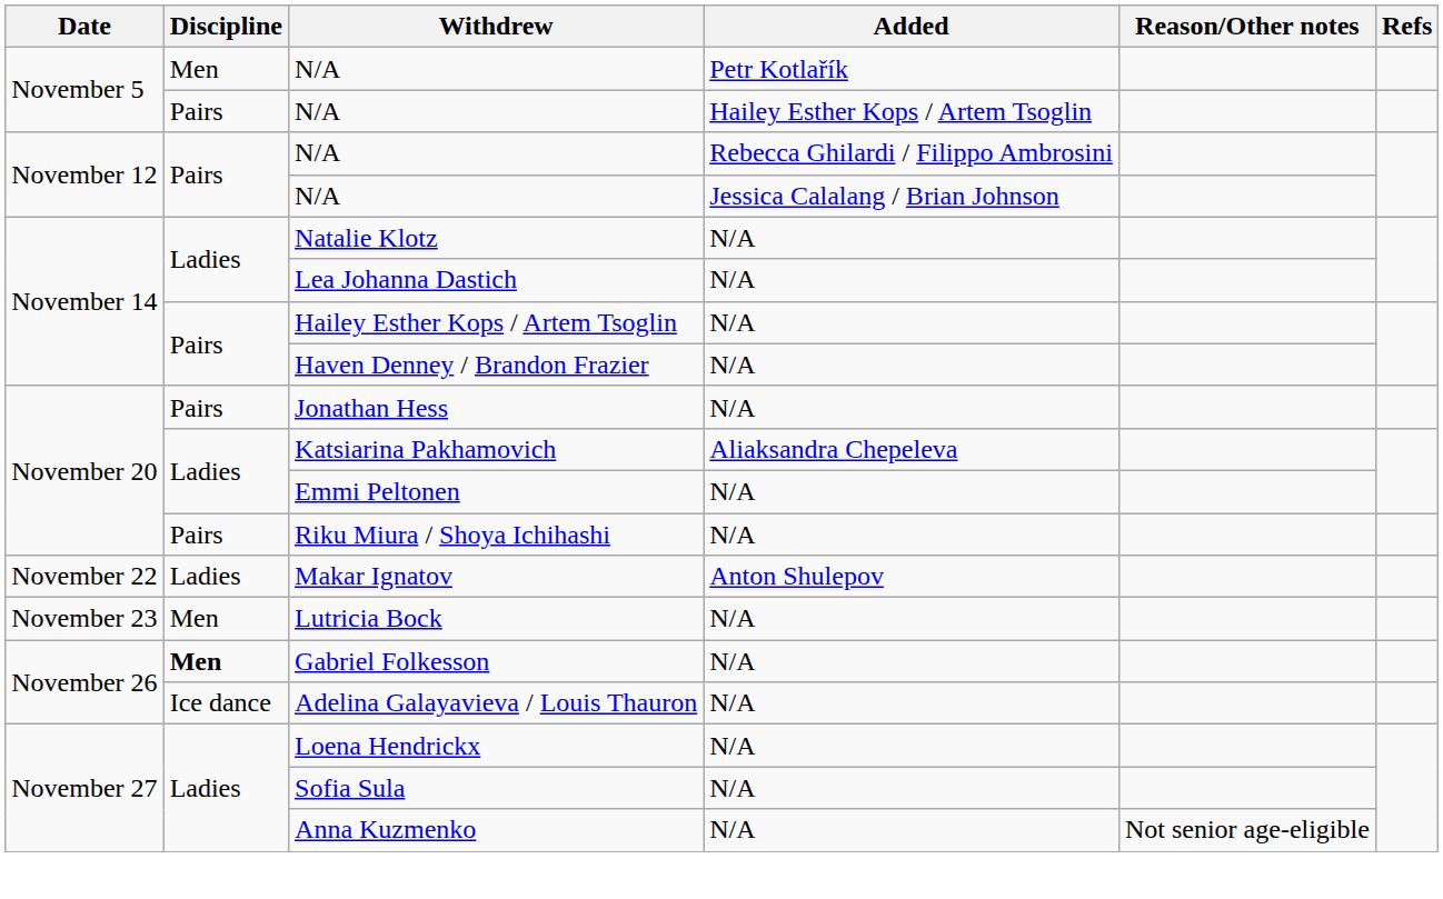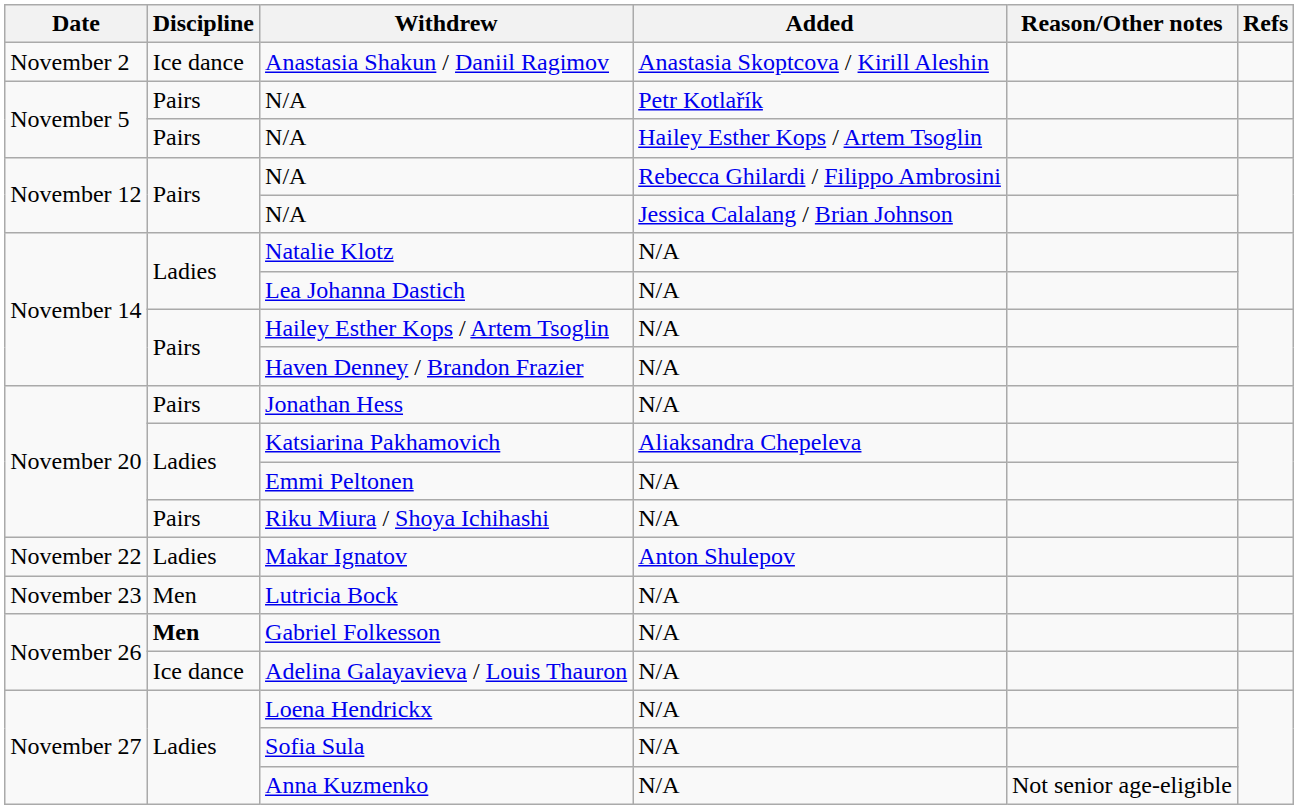+ row: November 2 | Ice dance | Anastasia Shakun / Daniil Ragimov | Anastasia Skoptcova / Kirill Aleshin
N/A / Petr Kotlařík | Discipline: Men -> Pairs
